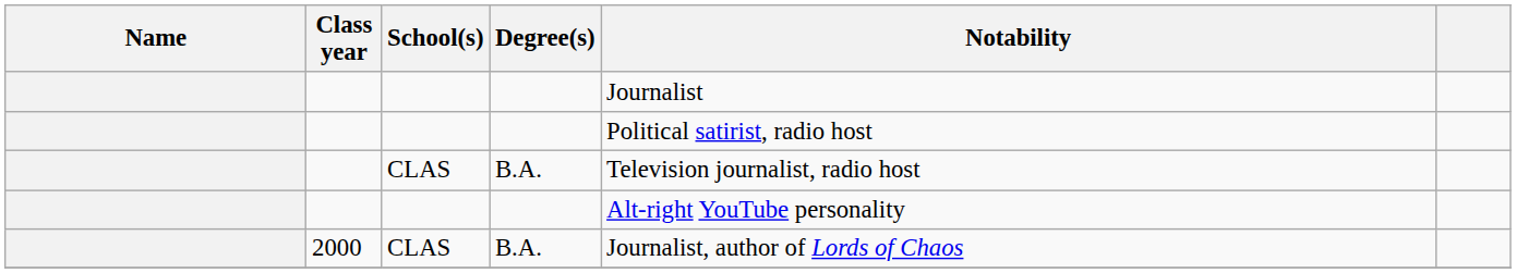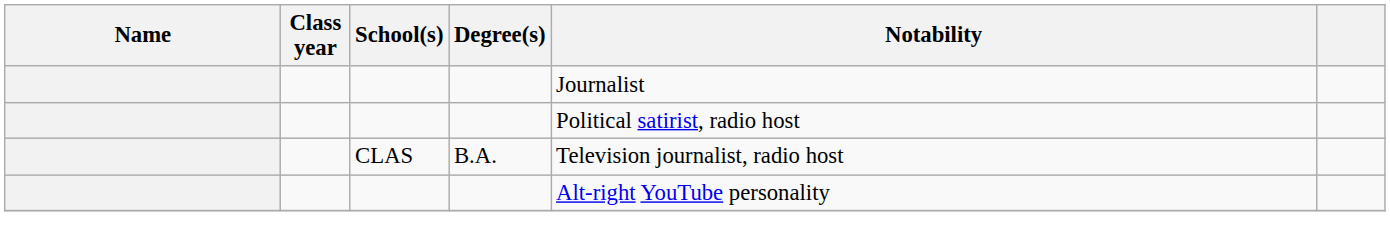- row: 2000 | CLAS | B.A. | Journalist, author of Lords of Chaos
